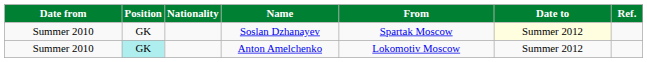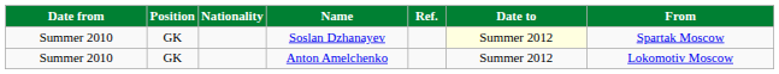columns swapped: From <-> Ref.
Anton Amelchenko | Position: paleturquoise background -> no background
